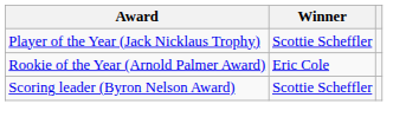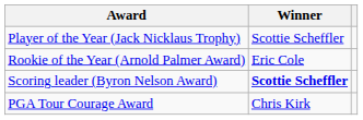Scoring leader (Byron Nelson Award) | Winner: normal -> bold
+ row: PGA Tour Courage Award | Chris Kirk
